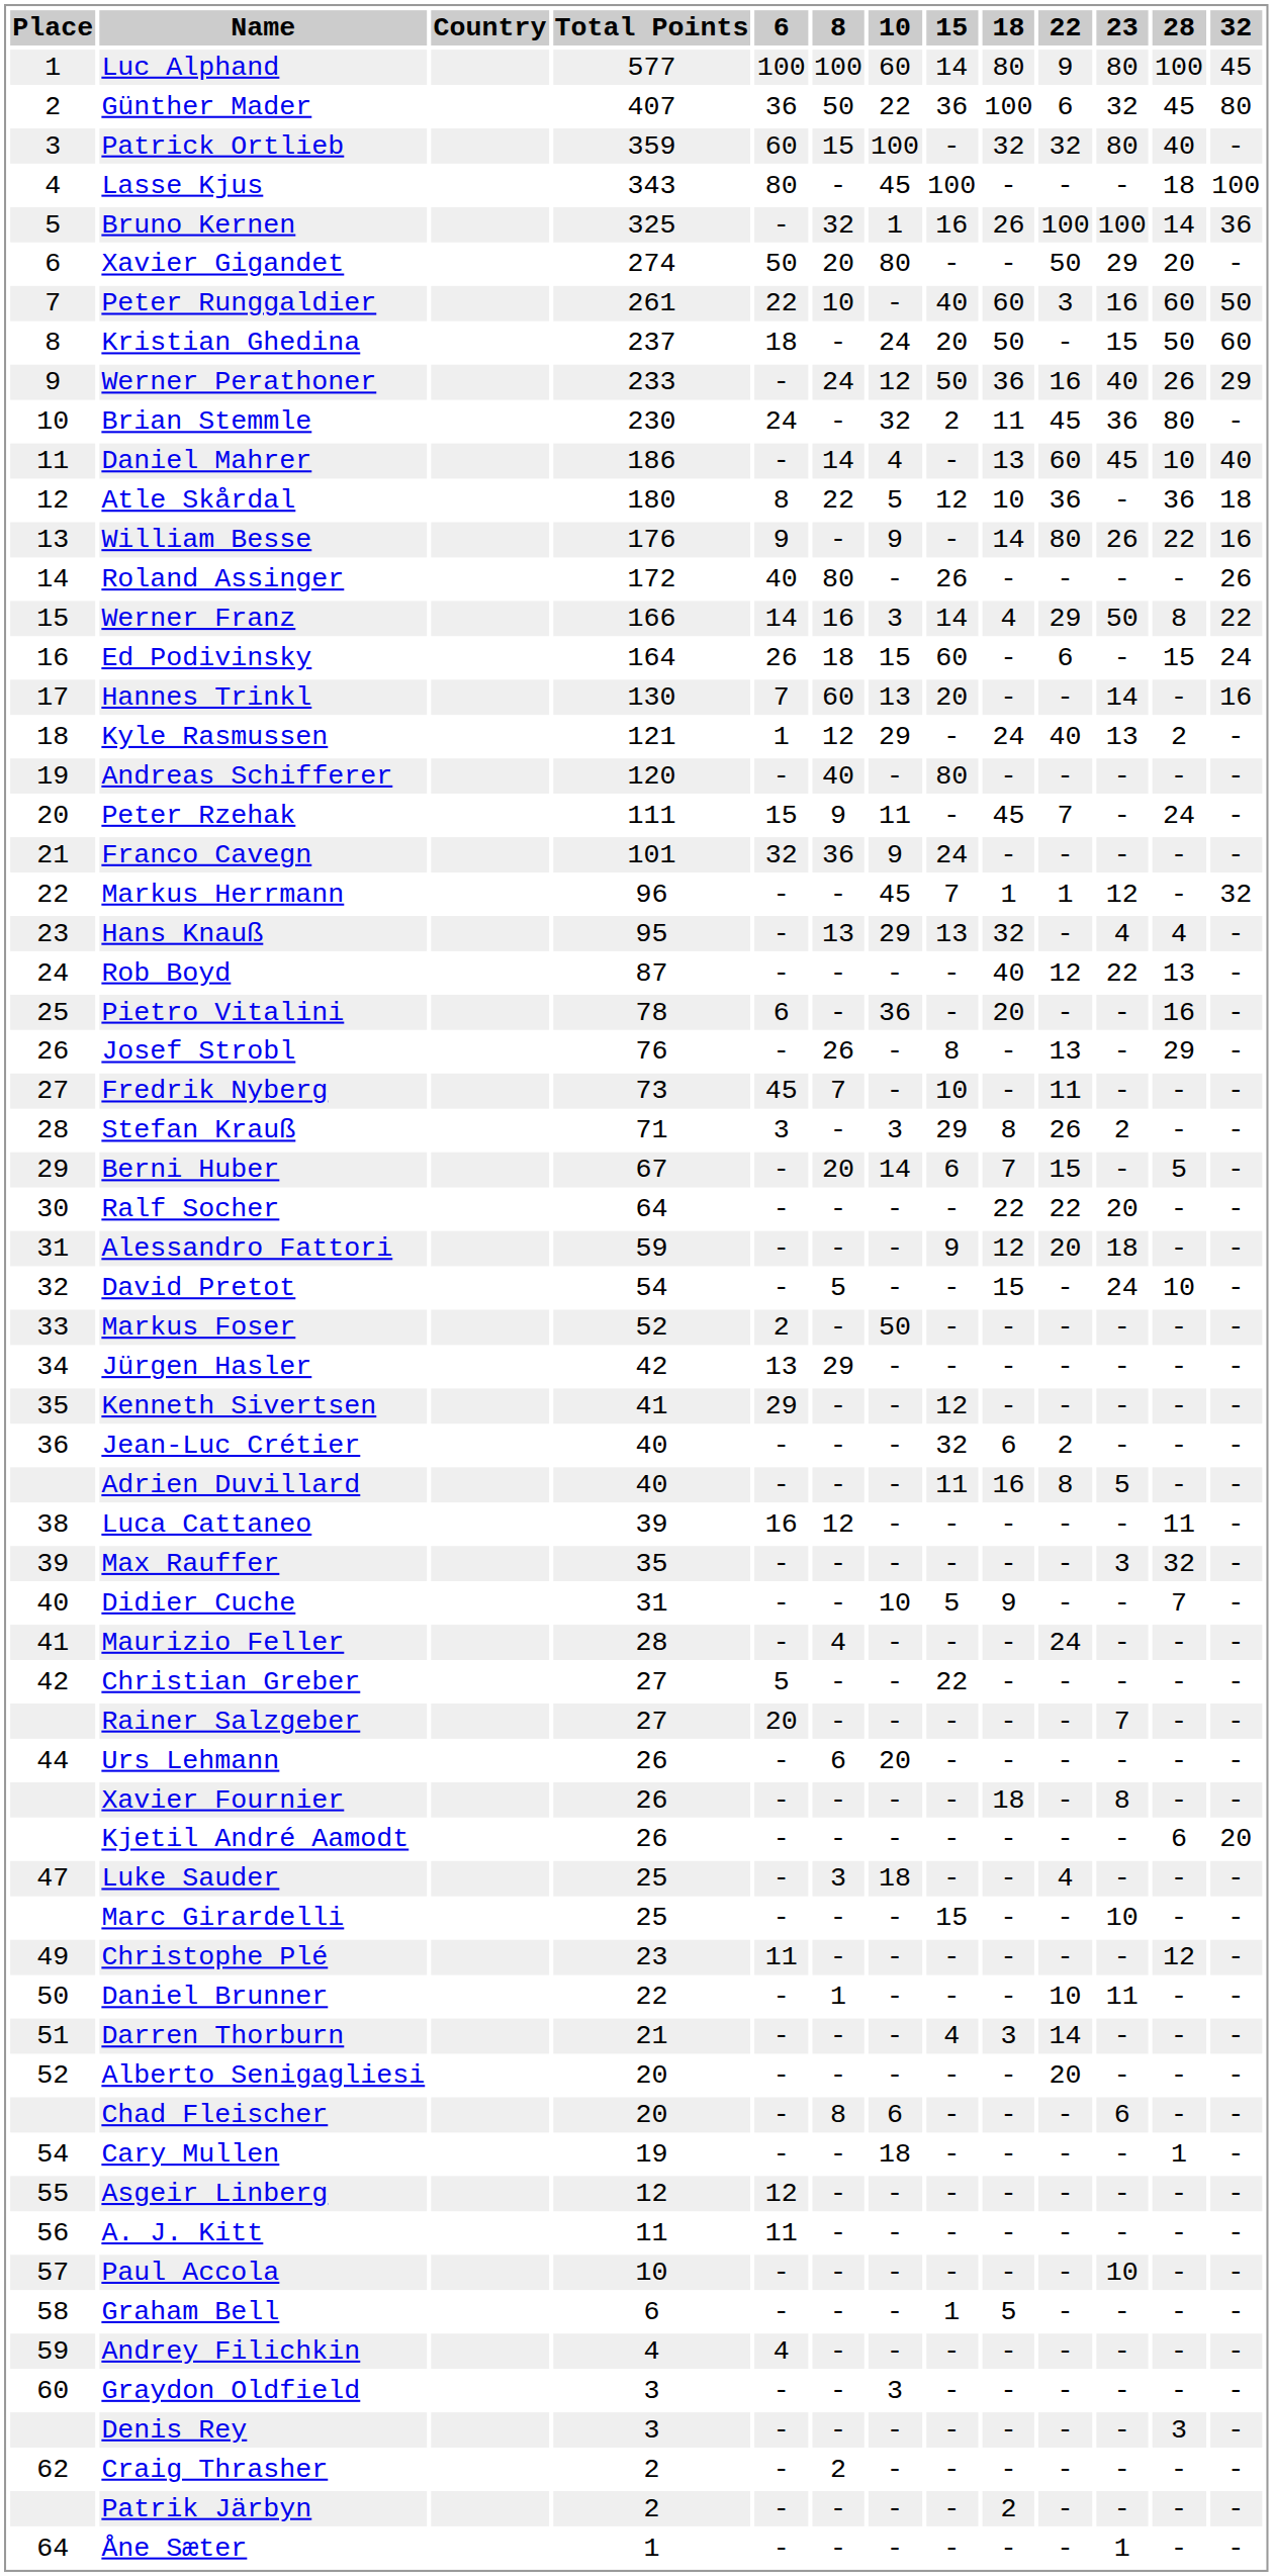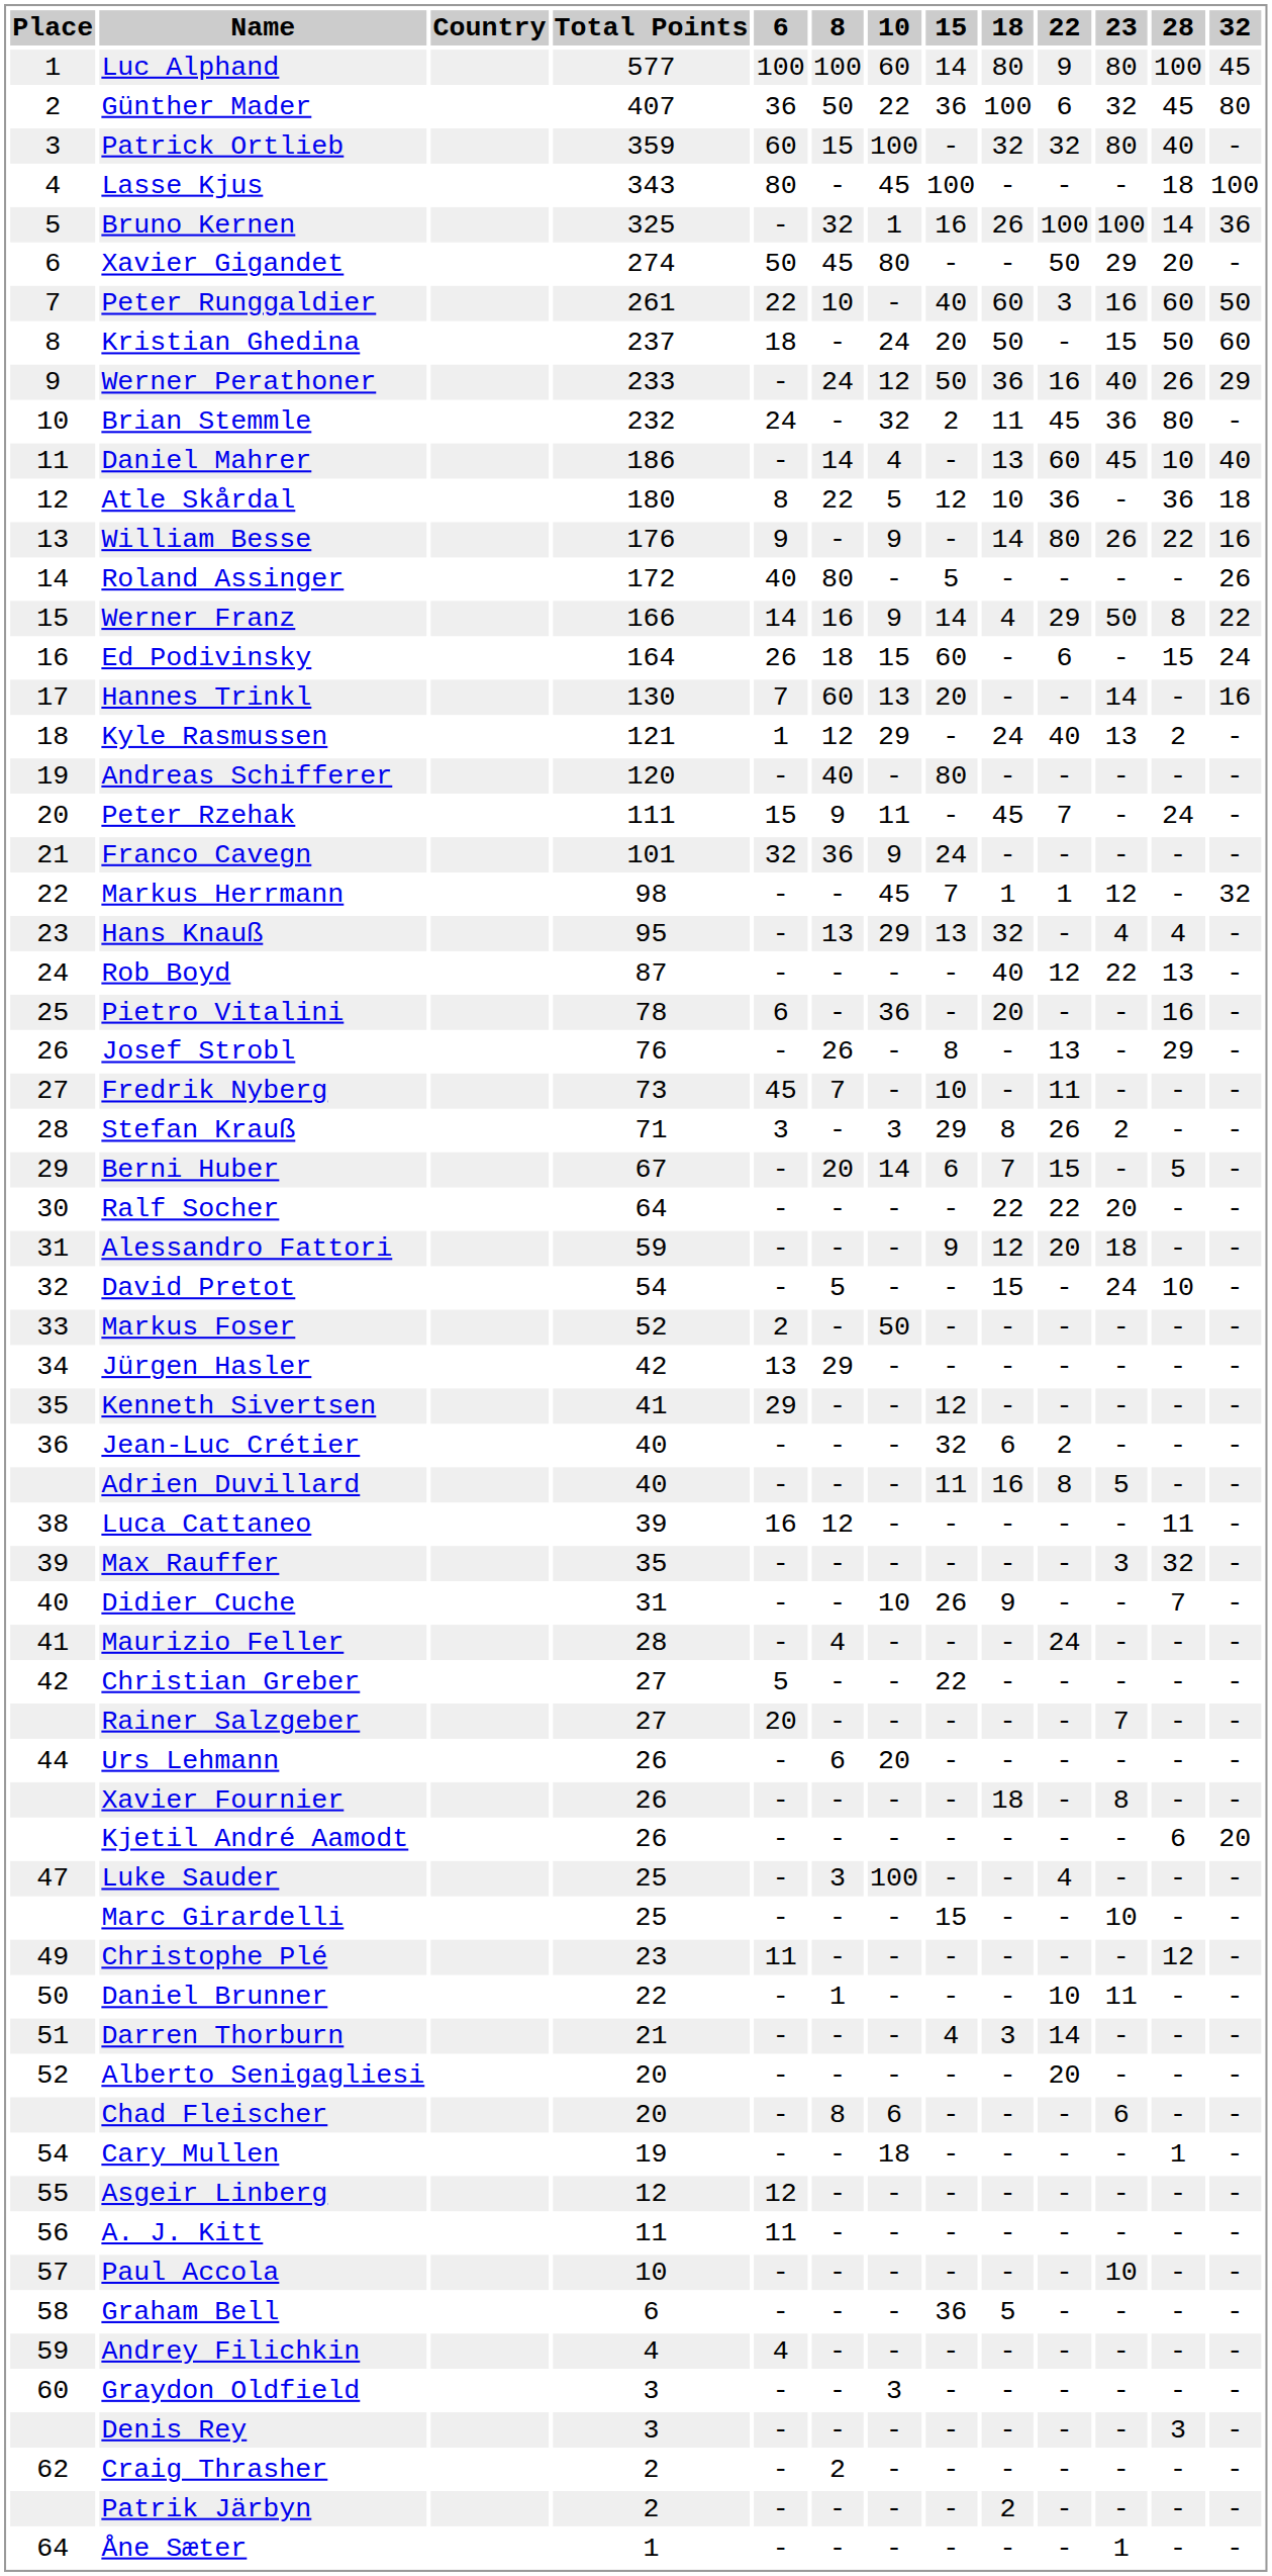Xavier Gigandet | 8: 20 -> 45
Brian Stemmle | Total Points: 230 -> 232
Roland Assinger | 15: 26 -> 5
Werner Franz | 10: 3 -> 9
Markus Herrmann | Total Points: 96 -> 98
Didier Cuche | 15: 5 -> 26
Luke Sauder | 10: 18 -> 100
Graham Bell | 15: 1 -> 36
